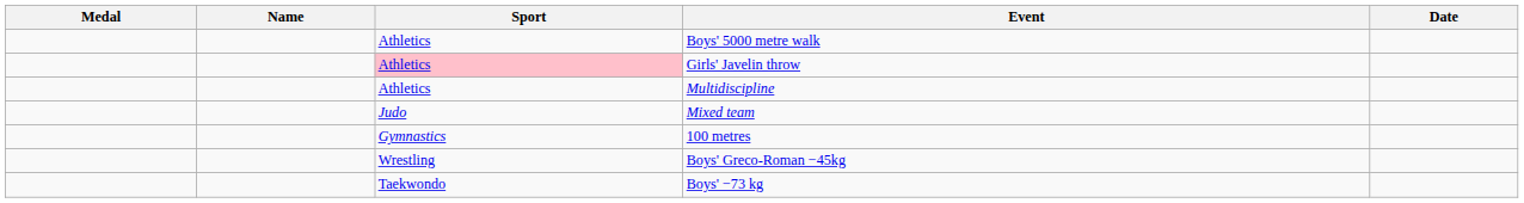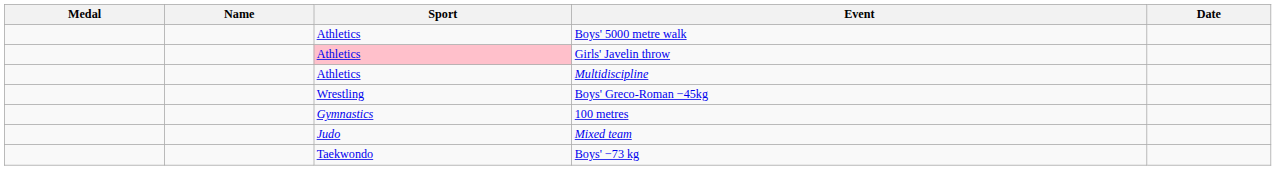rows swapped: Boys' Greco-Roman −45kg <-> Mixed team
